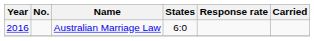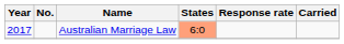Australian Marriage Law | Year: 2016 -> 2017
Australian Marriage Law | States: no background -> lightsalmon background
